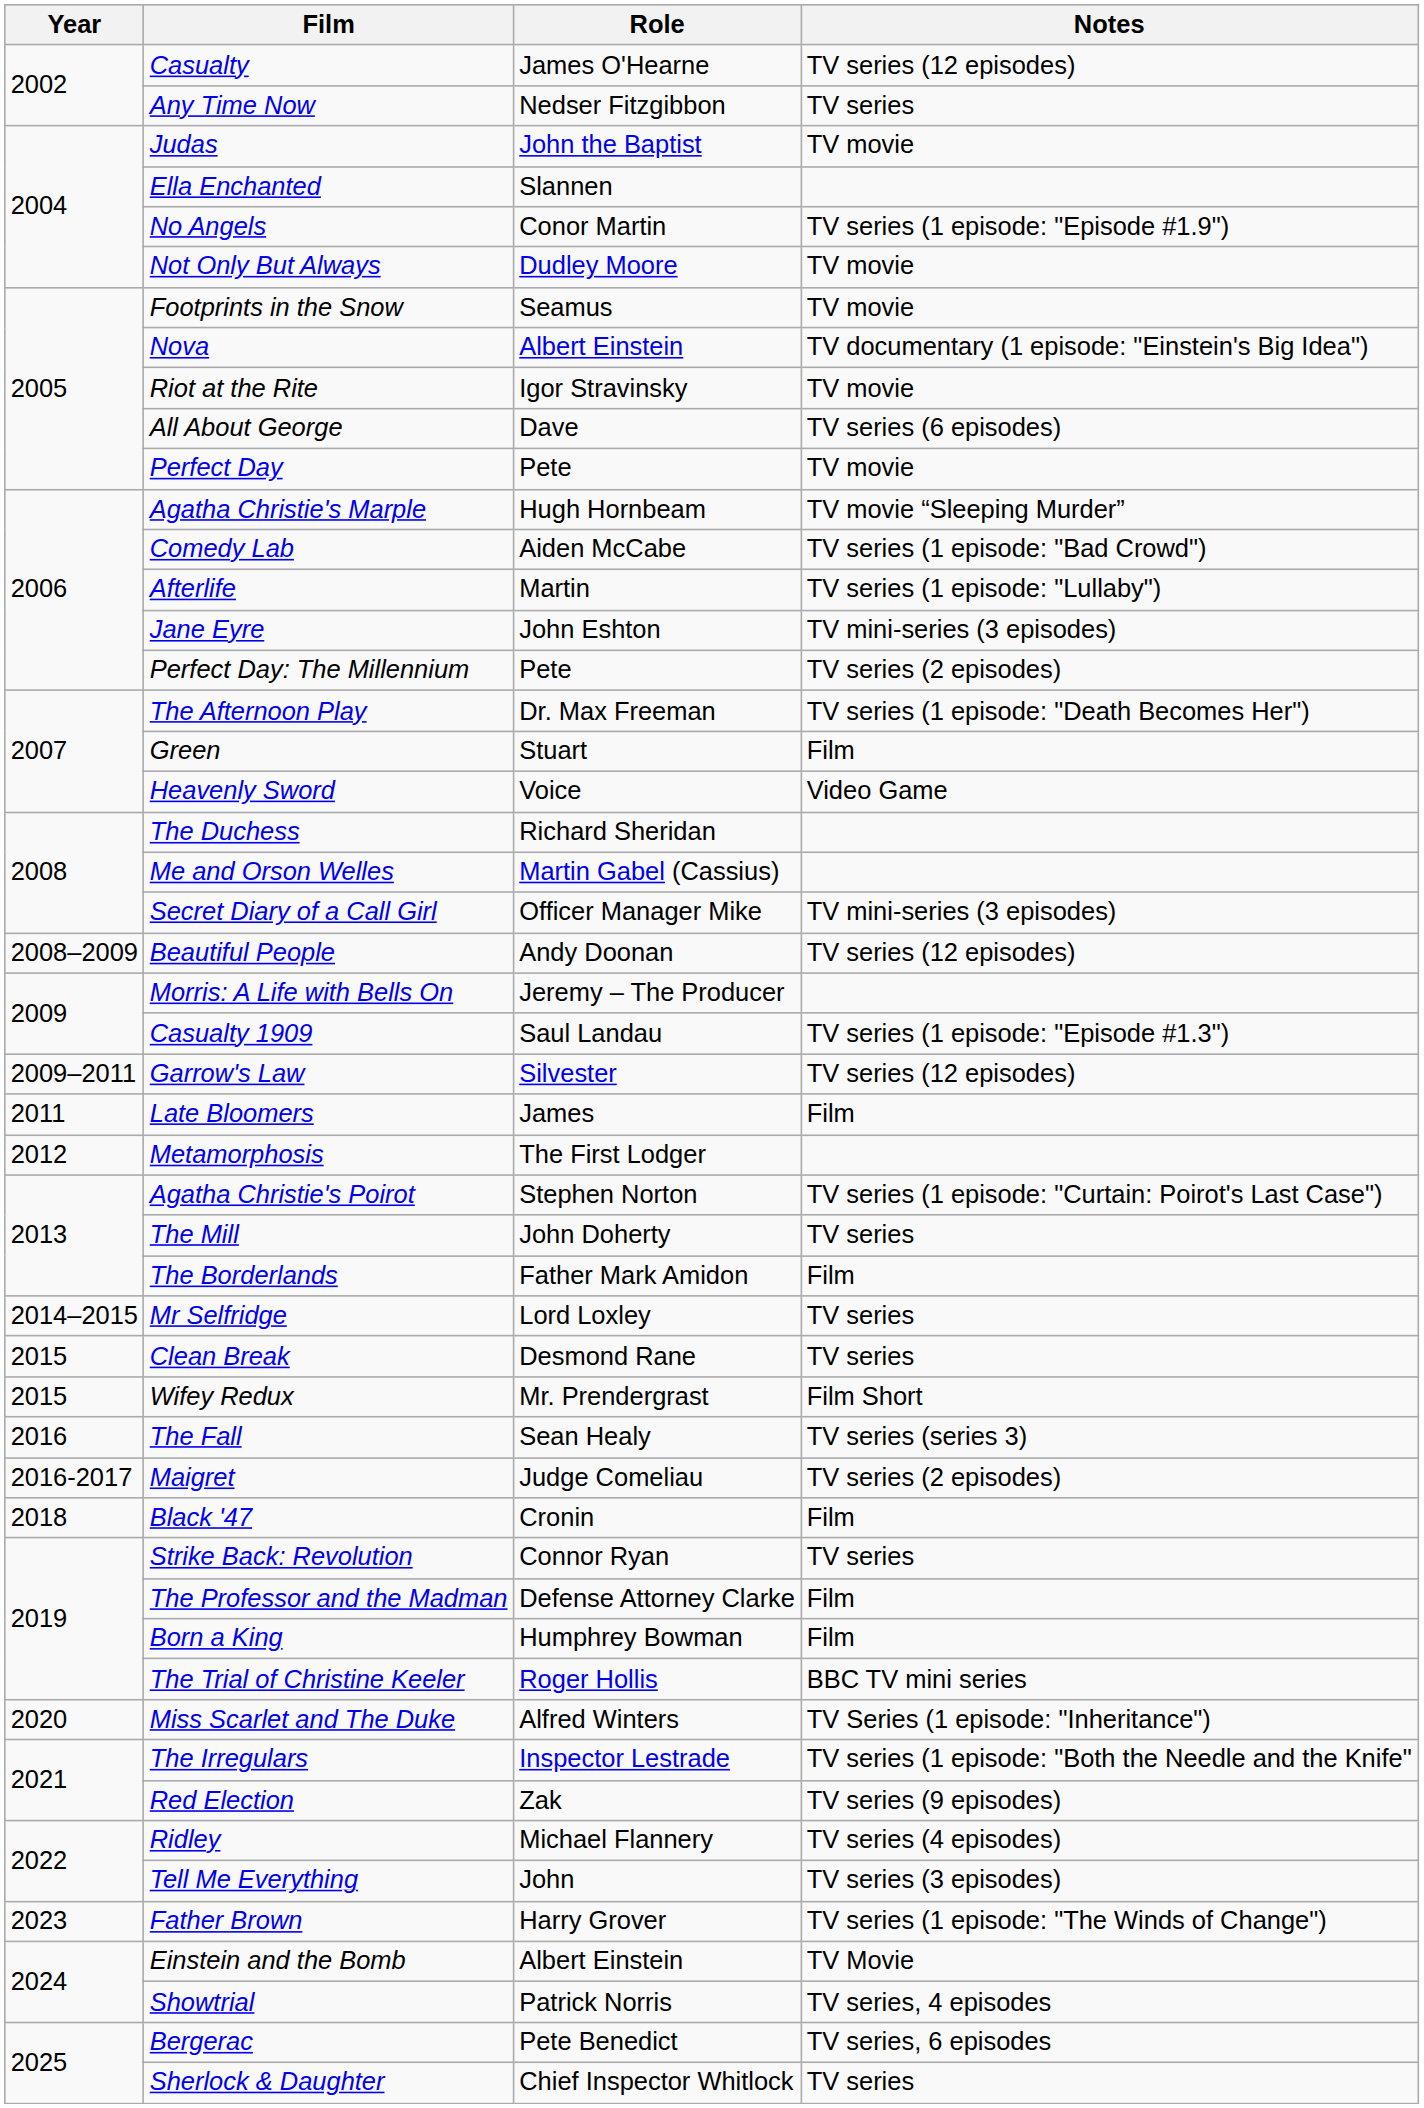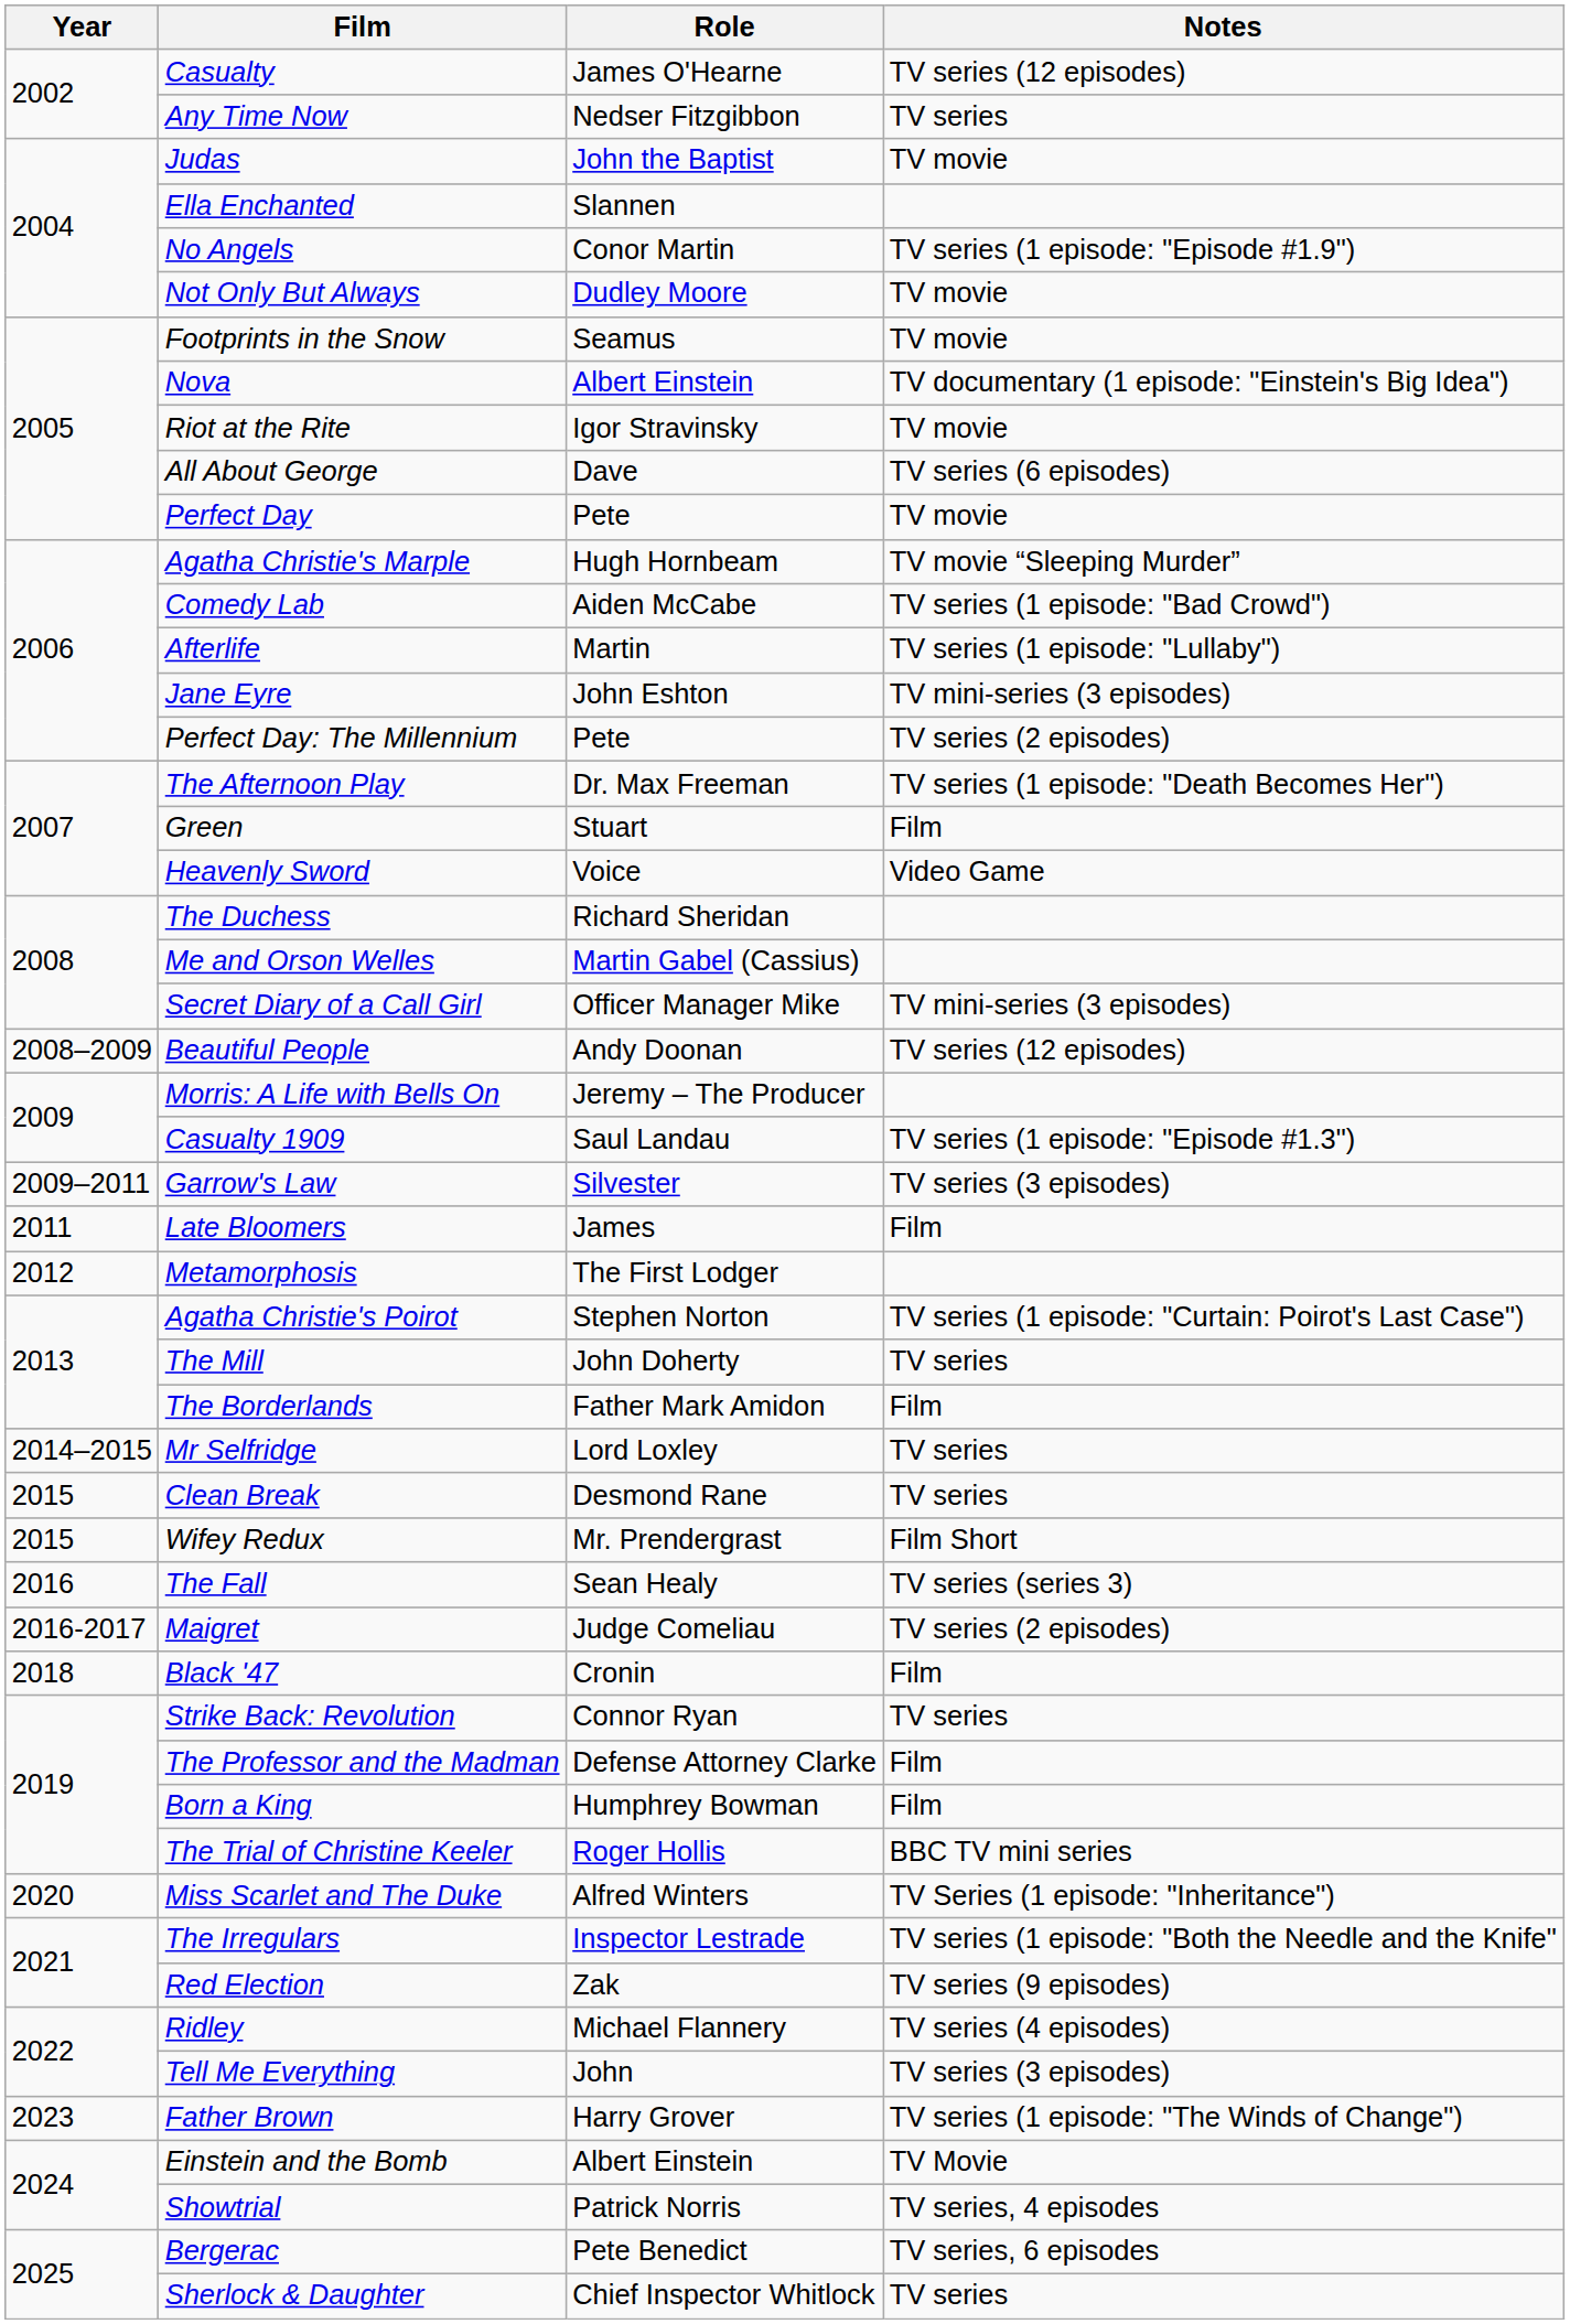Garrow's Law | Notes: TV series (12 episodes) -> TV series (3 episodes)
